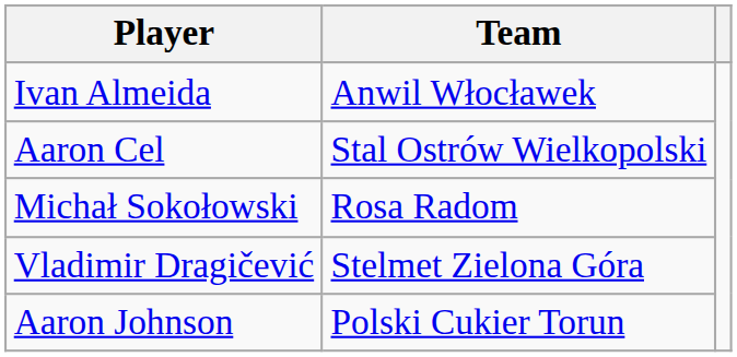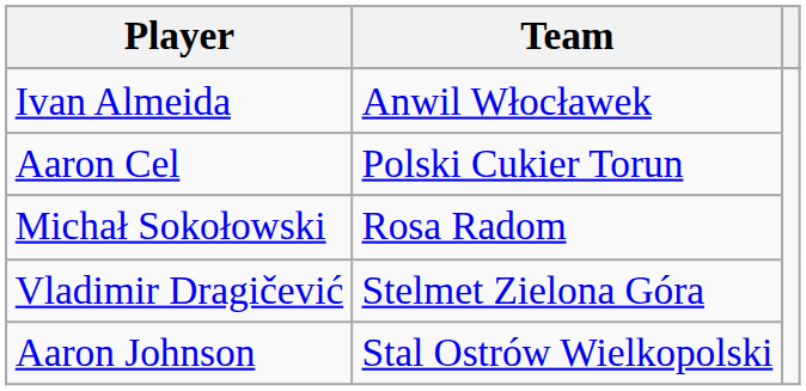Aaron Cel | Team: Stal Ostrów Wielkopolski -> Polski Cukier Torun
Aaron Johnson | Team: Polski Cukier Torun -> Stal Ostrów Wielkopolski
